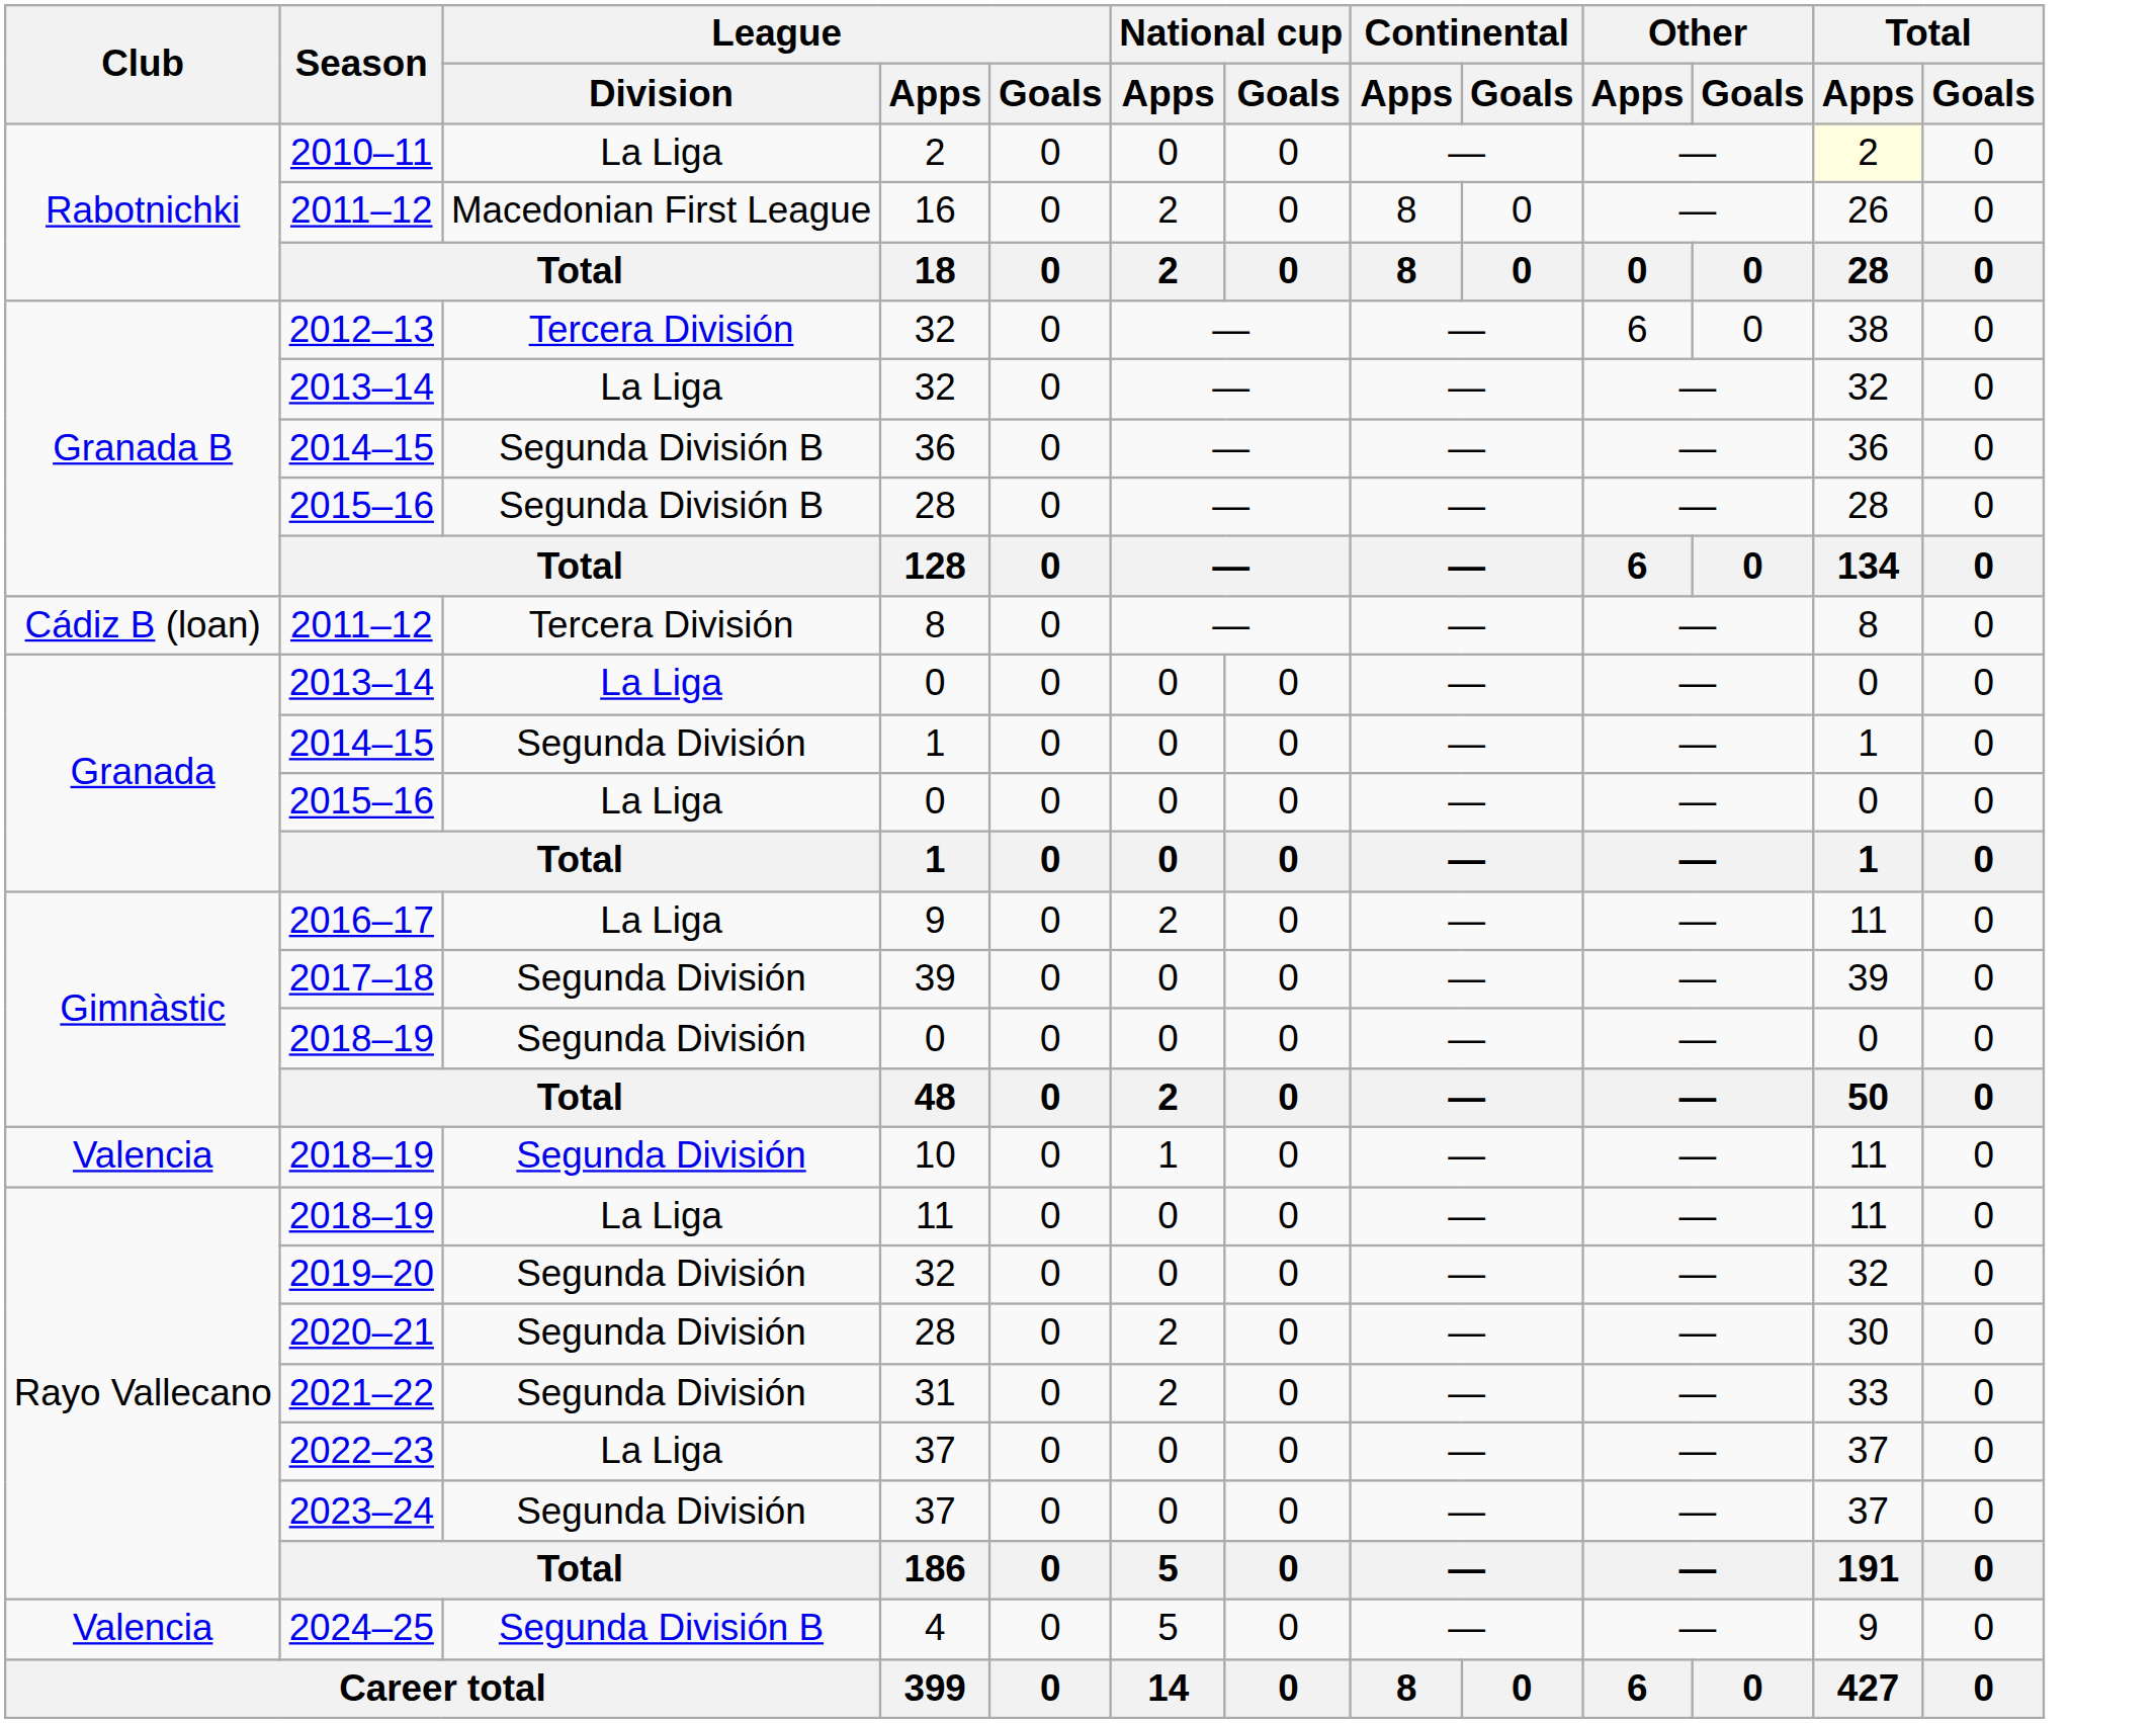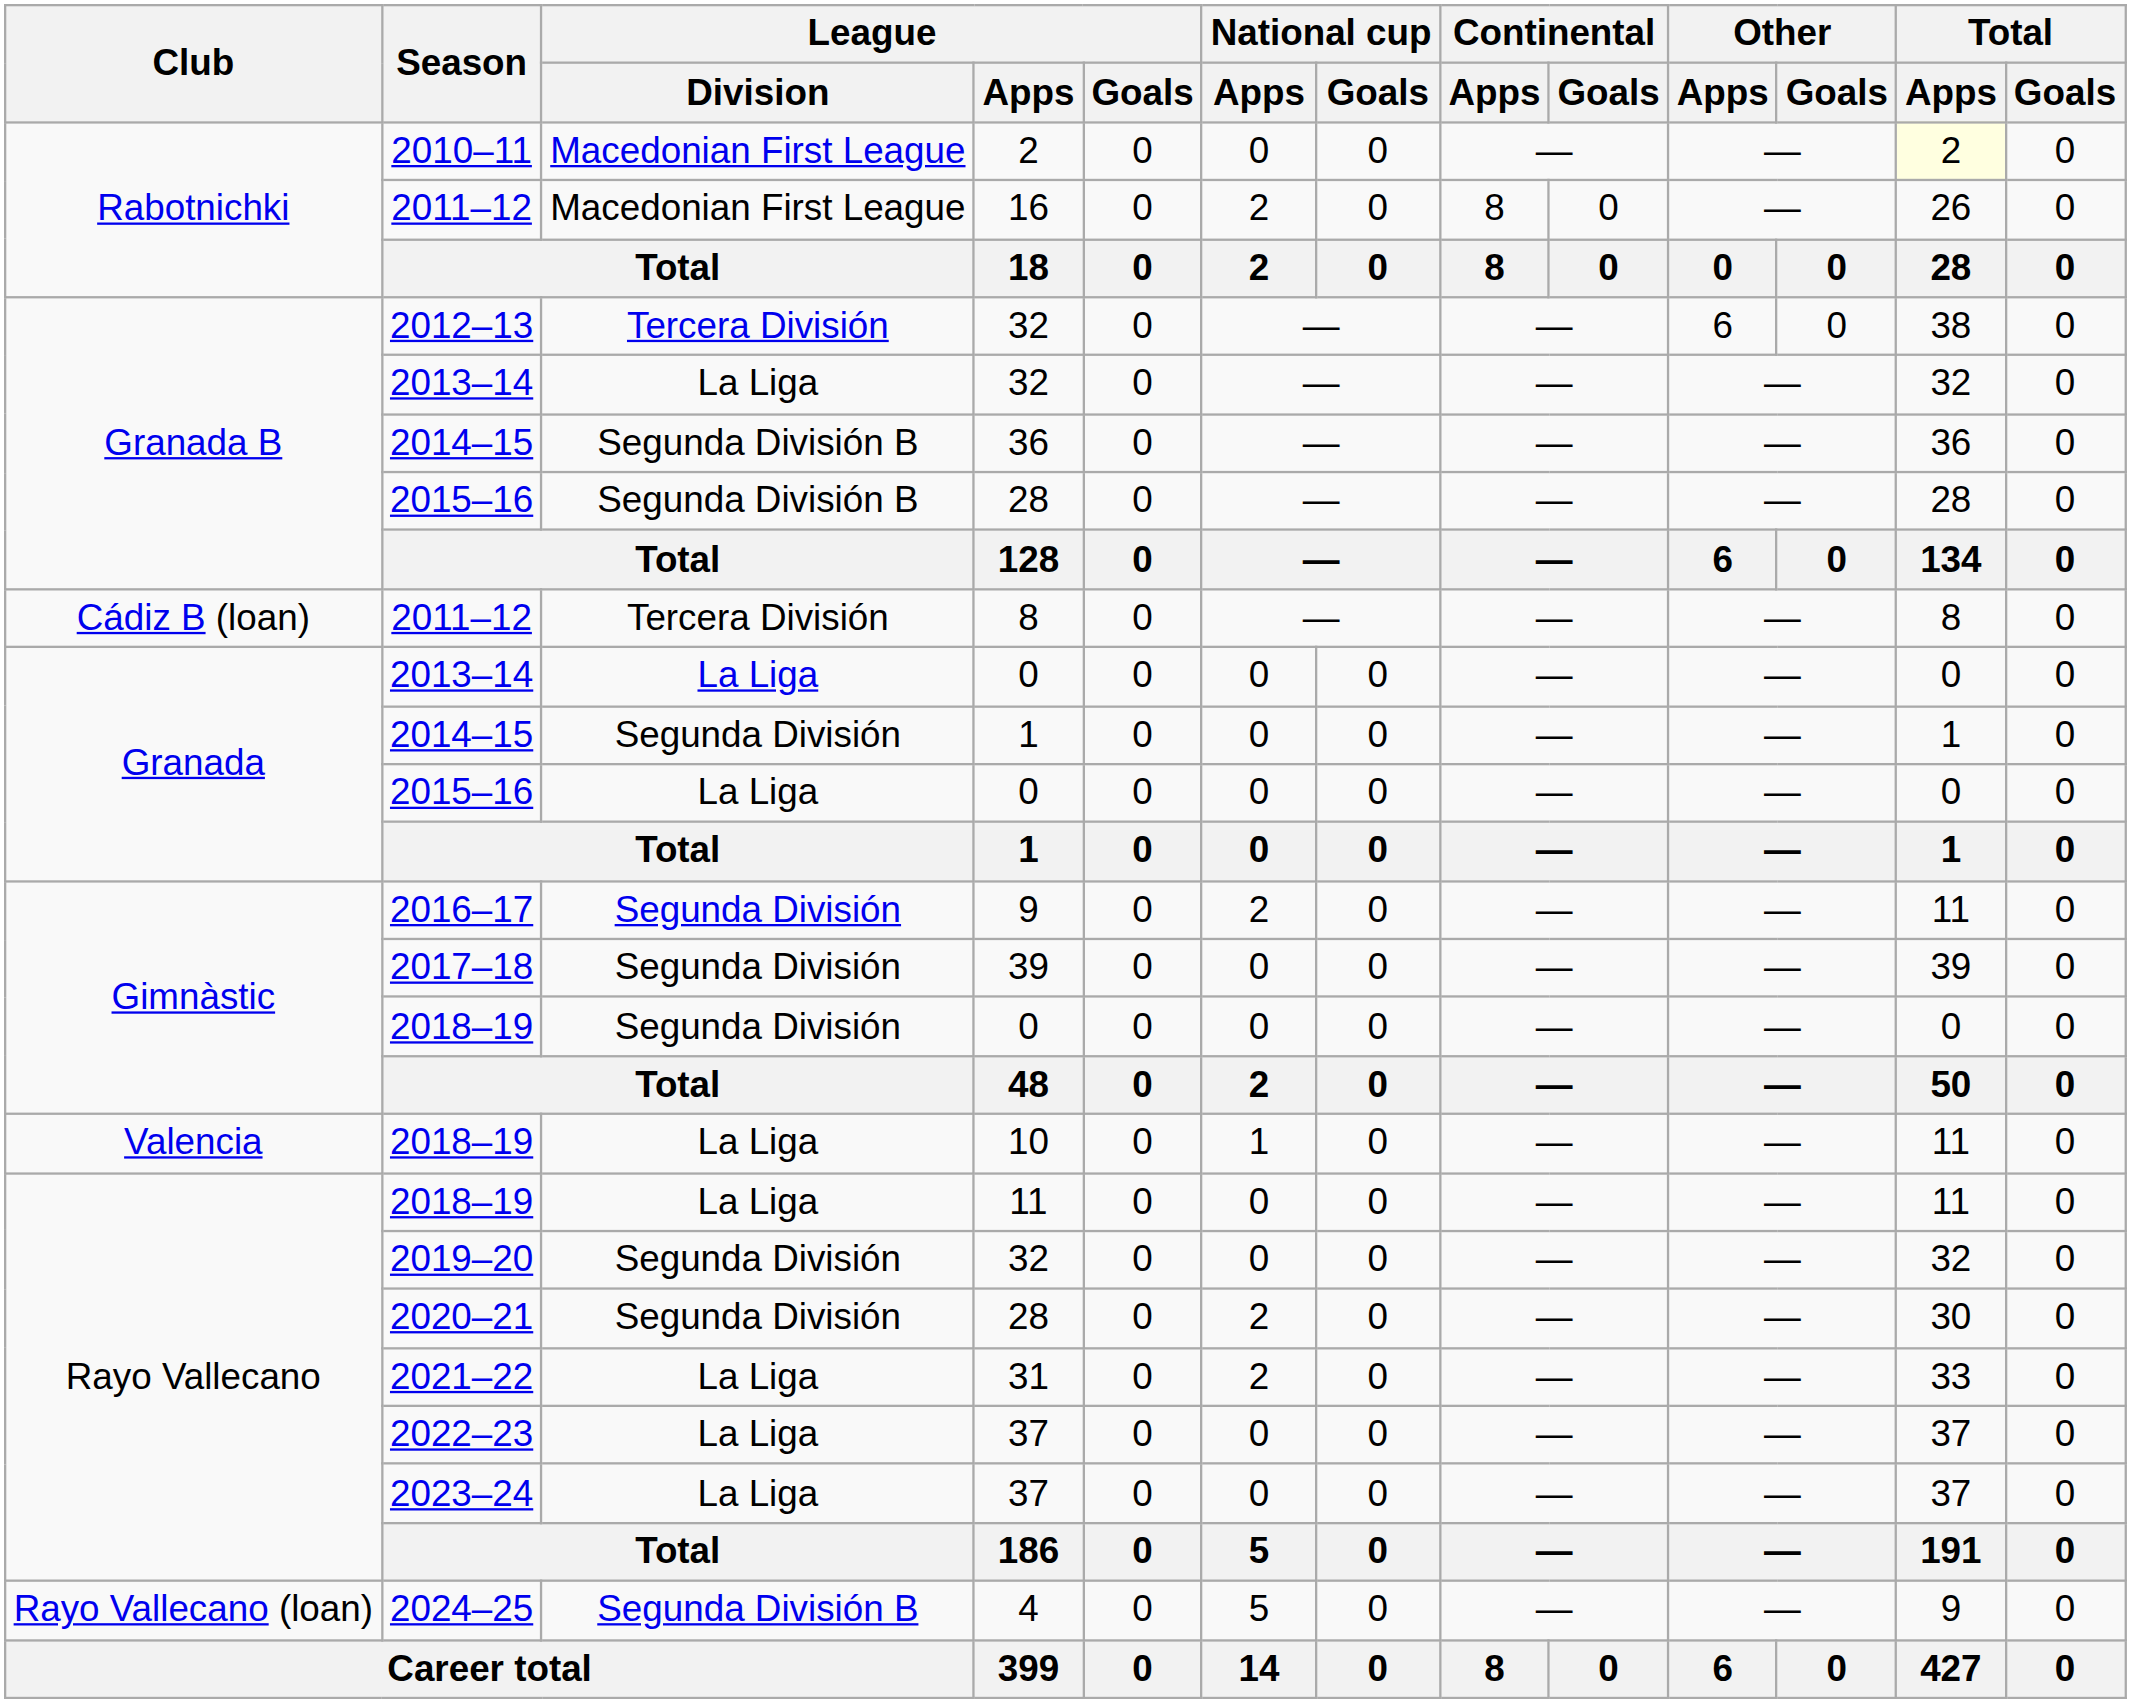2010–11 | League / Division: La Liga -> Macedonian First League
2016–17 | League / Division: La Liga -> Segunda División
2018–19 / 10 | League / Division: Segunda División -> La Liga
2021–22 | League / Division: Segunda División -> La Liga
2023–24 | League / Division: Segunda División -> La Liga
2024–25 | Club: Valencia -> Rayo Vallecano (loan)
